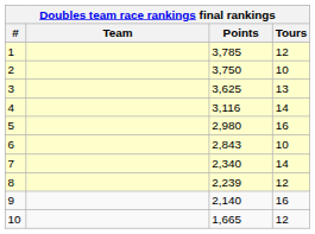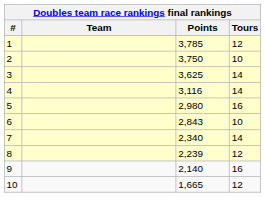3 | Tours: 13 -> 14
